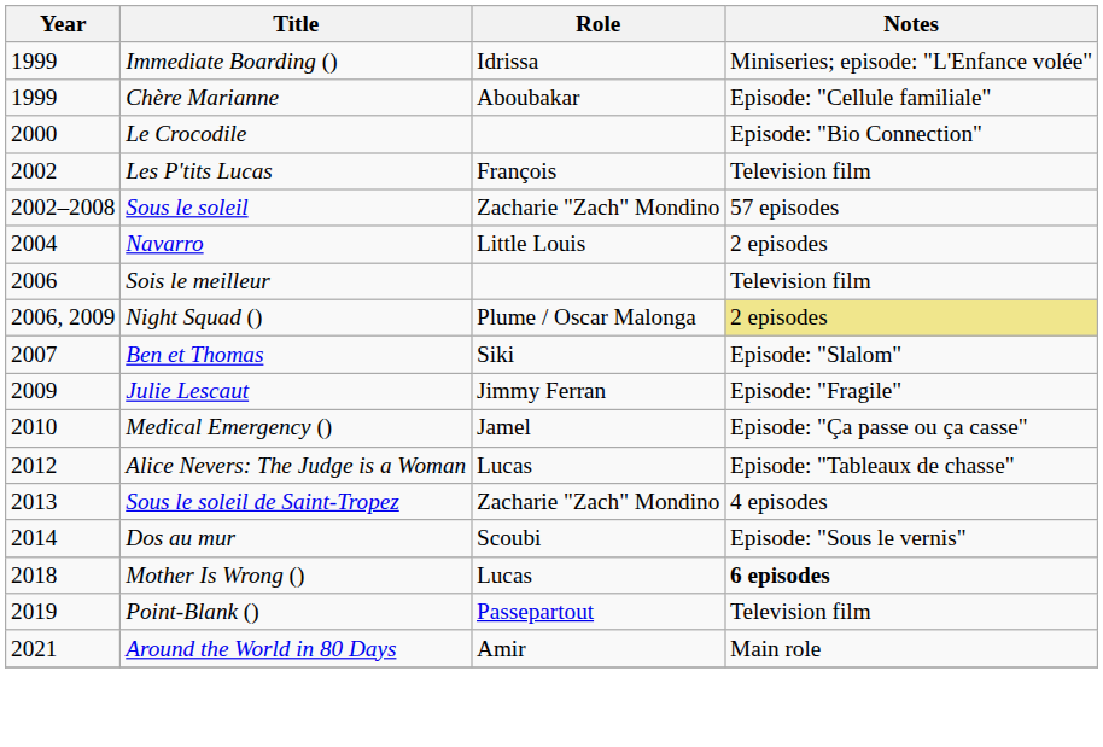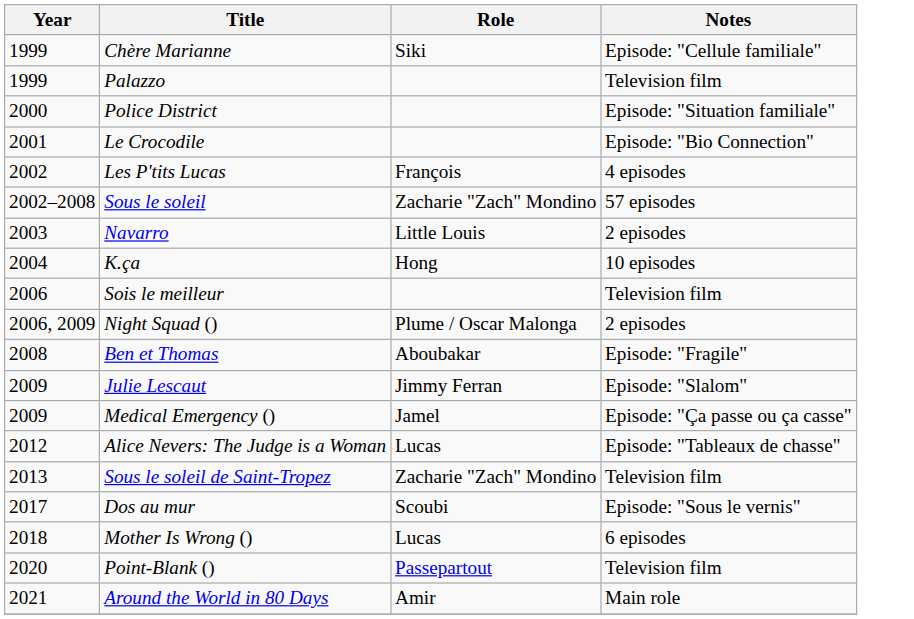- row: 1999 | Immediate Boarding () | Idrissa | Miniseries; episode: "L'Enfance volée"
Chère Marianne | Role: Aboubakar -> Siki
+ row: 1999 | Palazzo | Television film
+ row: 2000 | Police District | Episode: "Situation familiale"
Le Crocodile | Year: 2000 -> 2001
Les P'tits Lucas | Notes: Television film -> 4 episodes
Navarro | Year: 2004 -> 2003
+ row: 2004 | K.ça | Hong | 10 episodes
Night Squad () | Notes: khaki background -> no background
Ben et Thomas | Year: 2007 -> 2008
Ben et Thomas | Role: Siki -> Aboubakar
Ben et Thomas | Notes: Episode: "Slalom" -> Episode: "Fragile"
Julie Lescaut | Notes: Episode: "Fragile" -> Episode: "Slalom"
Medical Emergency () | Year: 2010 -> 2009
Sous le soleil de Saint-Tropez | Notes: 4 episodes -> Television film
Dos au mur | Year: 2014 -> 2017
Mother Is Wrong () | Notes: bold -> normal
Point-Blank () | Year: 2019 -> 2020
